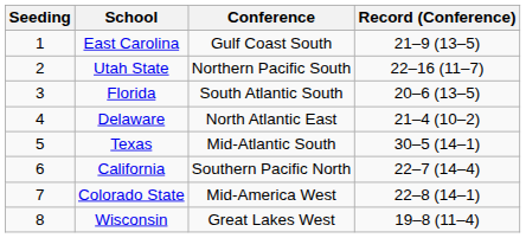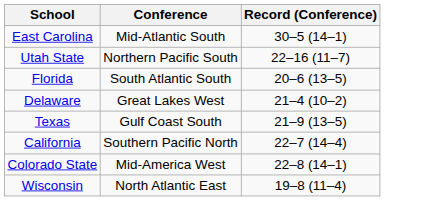- column: Seeding | 1 | 2 | 3 | 4 | 5 | 6 | 7 | 8
East Carolina | Conference: Gulf Coast South -> Mid-Atlantic South
East Carolina | Record (Conference): 21–9 (13–5) -> 30–5 (14–1)
Delaware | Conference: North Atlantic East -> Great Lakes West
Texas | Conference: Mid-Atlantic South -> Gulf Coast South
Texas | Record (Conference): 30–5 (14–1) -> 21–9 (13–5)
Wisconsin | Conference: Great Lakes West -> North Atlantic East
